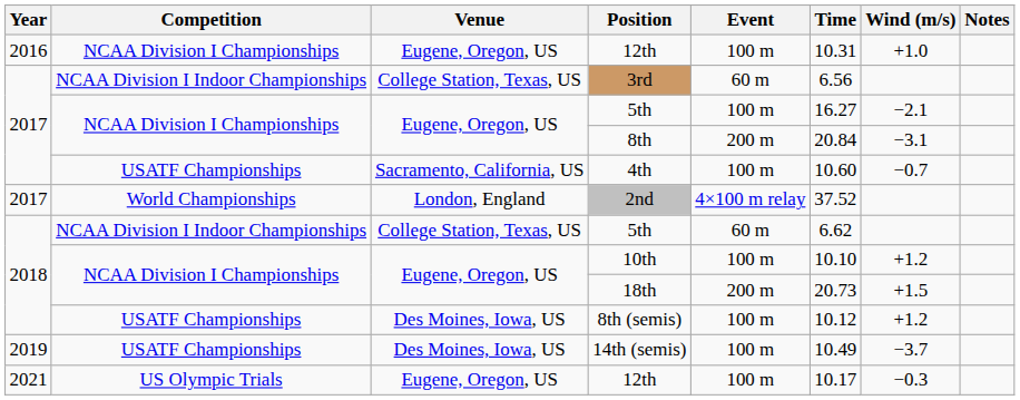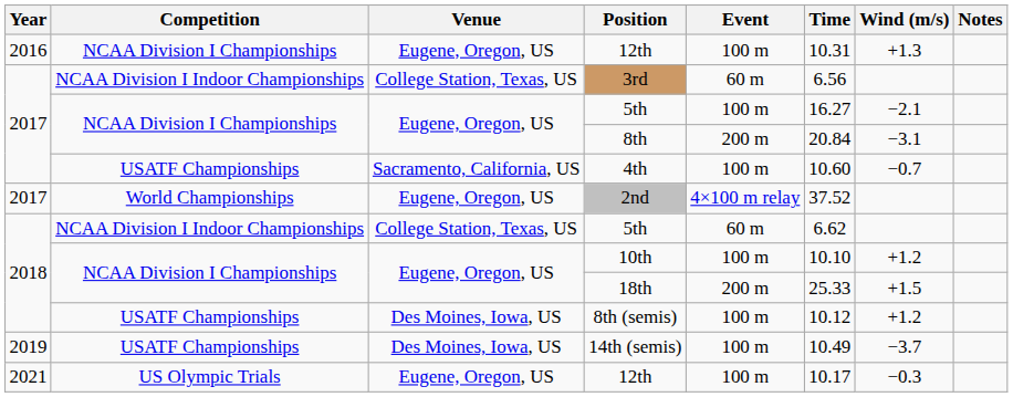2016 / 12th | Wind (m/s): +1.0 -> +1.3
2nd | Venue: London, England -> Eugene, Oregon, US
18th | Time: 20.73 -> 25.33
